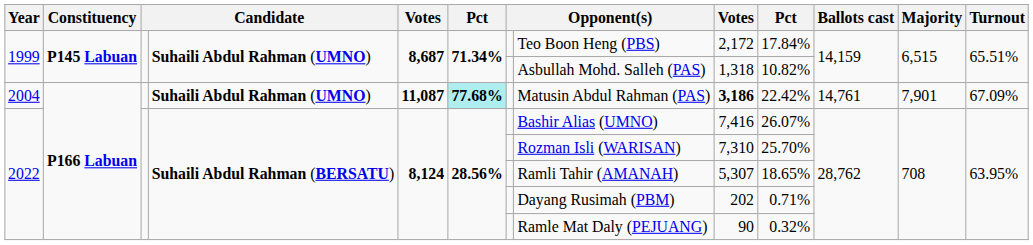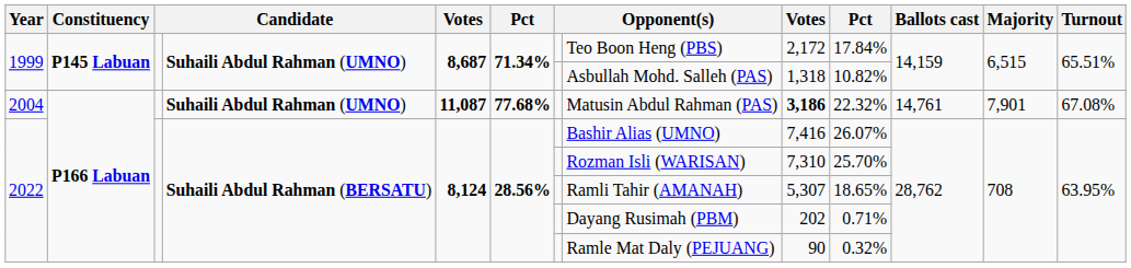2004 | column 6: paleturquoise background -> no background
2004 | column 10: 22.42% -> 22.32%
2004 | Turnout: 67.09% -> 67.08%
